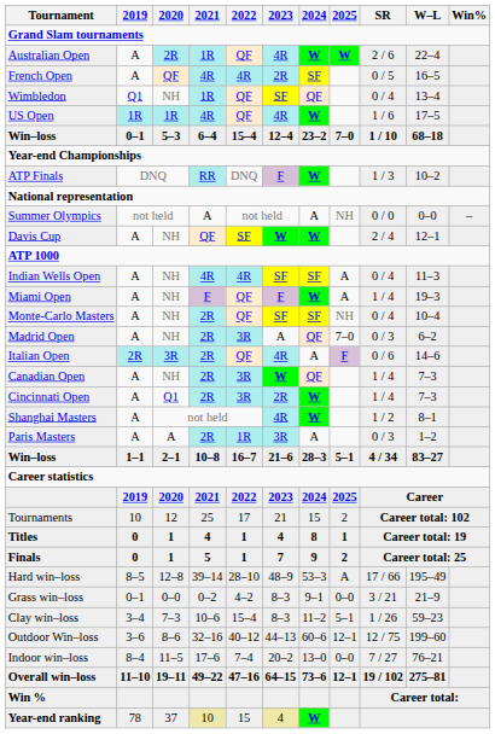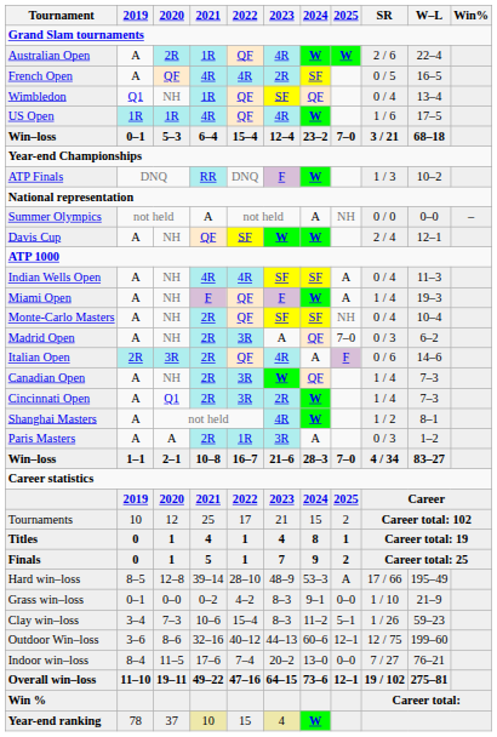Win–loss / 5–3 | SR: 1 / 10 -> 3 / 21
Win–loss / 2–1 | 2025: 5–1 -> 7–0
Grass win–loss | SR: 3 / 21 -> 1 / 10
